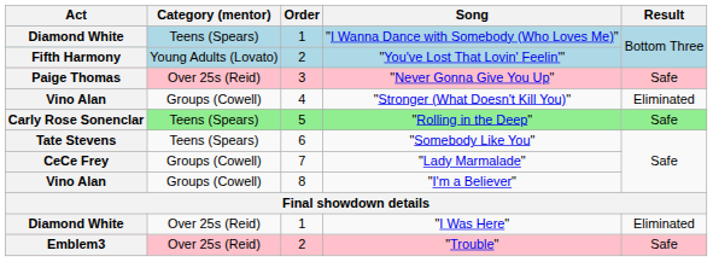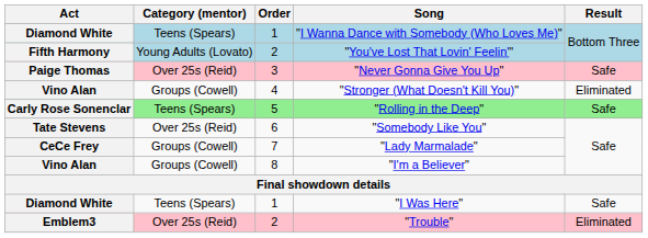"Somebody Like You" | Category (mentor): Teens (Spears) -> Over 25s (Reid)
"I Was Here" | Category (mentor): Over 25s (Reid) -> Teens (Spears)
"I Was Here" | Result: Eliminated -> Safe
"Trouble" | Result: Safe -> Eliminated
